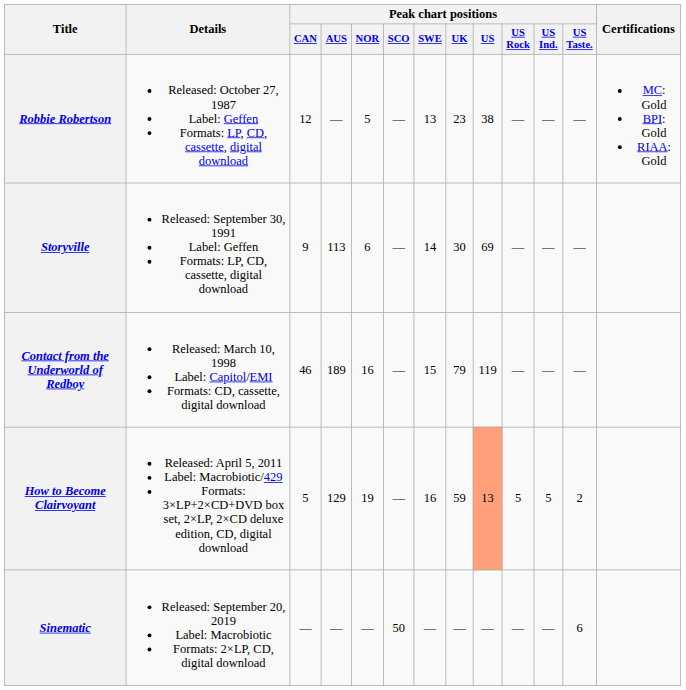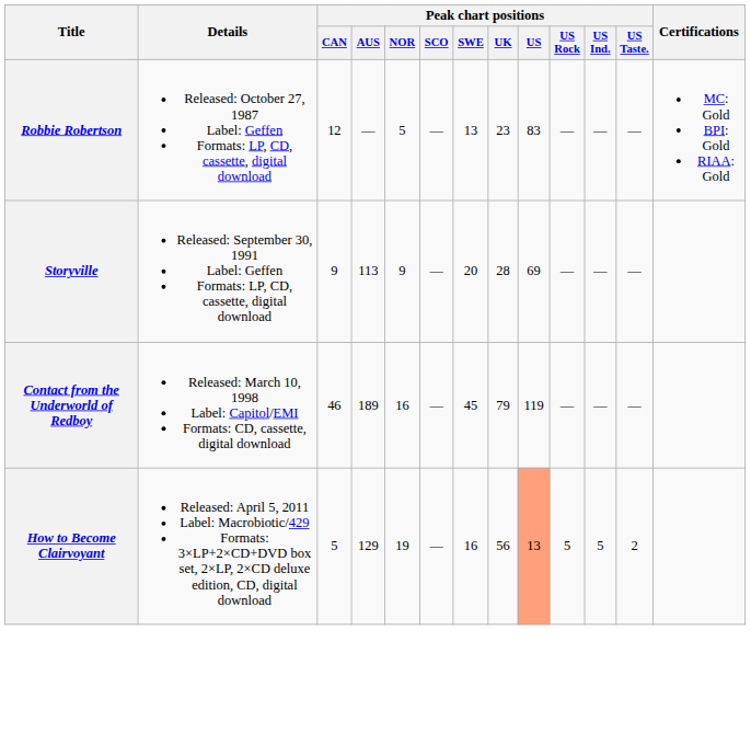Robbie Robertson | Peak chart positions / US: 38 -> 83
Storyville | Peak chart positions / NOR: 6 -> 9
Storyville | Peak chart positions / SWE: 14 -> 20
Storyville | Peak chart positions / UK: 30 -> 28
Contact from the Underworld of Redboy | Peak chart positions / SWE: 15 -> 45
How to Become Clairvoyant | Peak chart positions / UK: 59 -> 56
- row: Sinematic | Released: September 20, 2019 Label: Macrobiotic Formats: 2×LP, CD, digital download | — | — | — | 50 | — | — | — | — | — | 6
